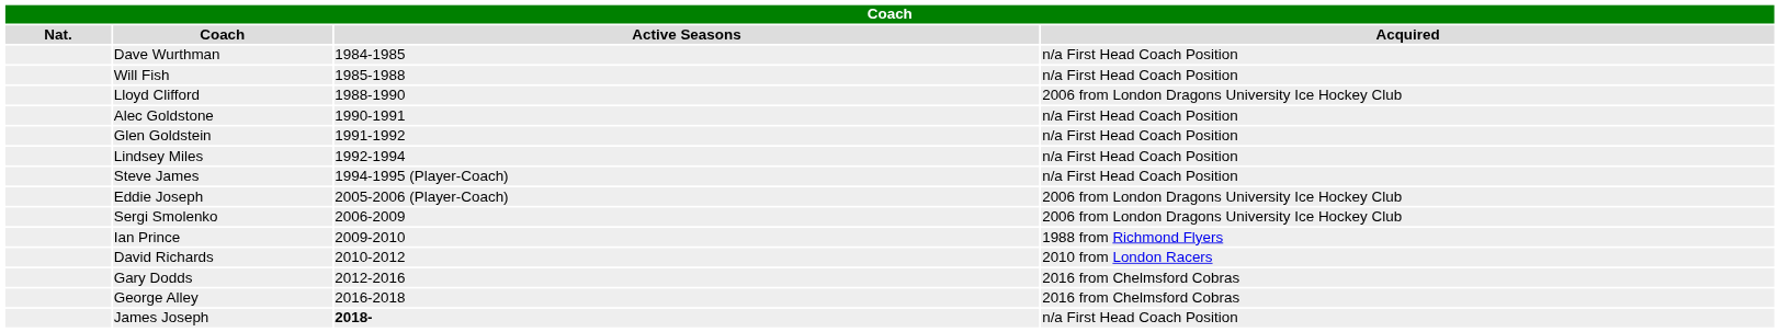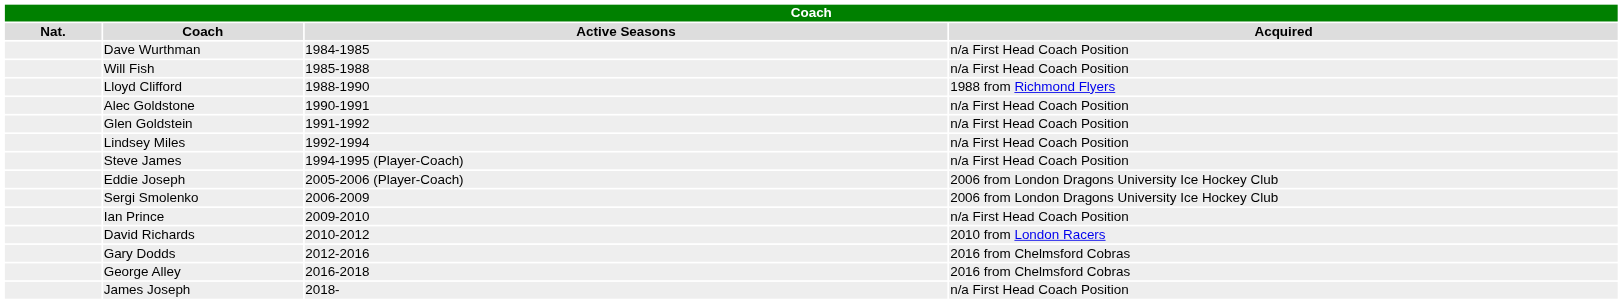Lloyd Clifford | Acquired: 2006 from London Dragons University Ice Hockey Club -> 1988 from Richmond Flyers
Ian Prince | Acquired: 1988 from Richmond Flyers -> n/a First Head Coach Position
James Joseph | Active Seasons: bold -> normal
